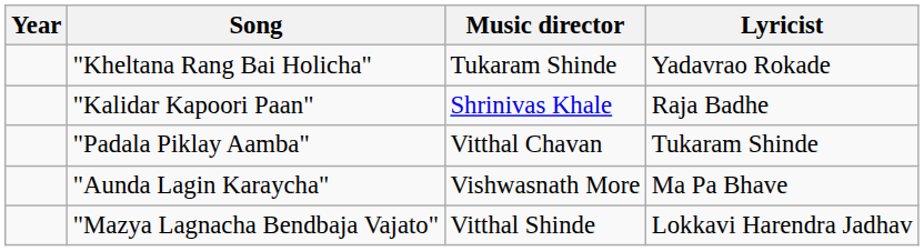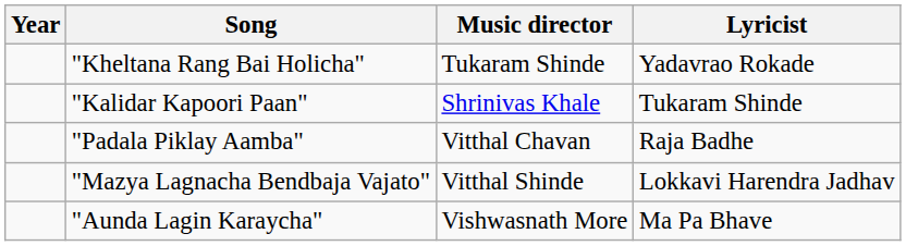"Kalidar Kapoori Paan" | Lyricist: Raja Badhe -> Tukaram Shinde
"Padala Piklay Aamba" | Lyricist: Tukaram Shinde -> Raja Badhe
rows swapped: "Aunda Lagin Karaycha" <-> "Mazya Lagnacha Bendbaja Vajato"
